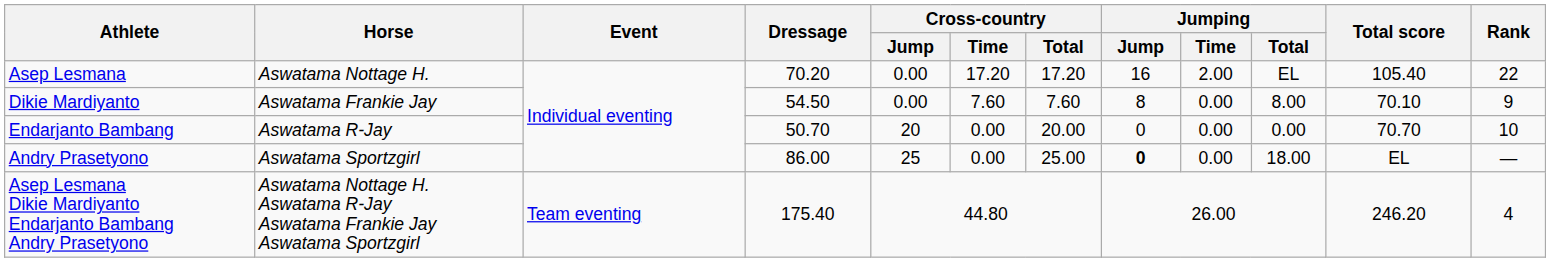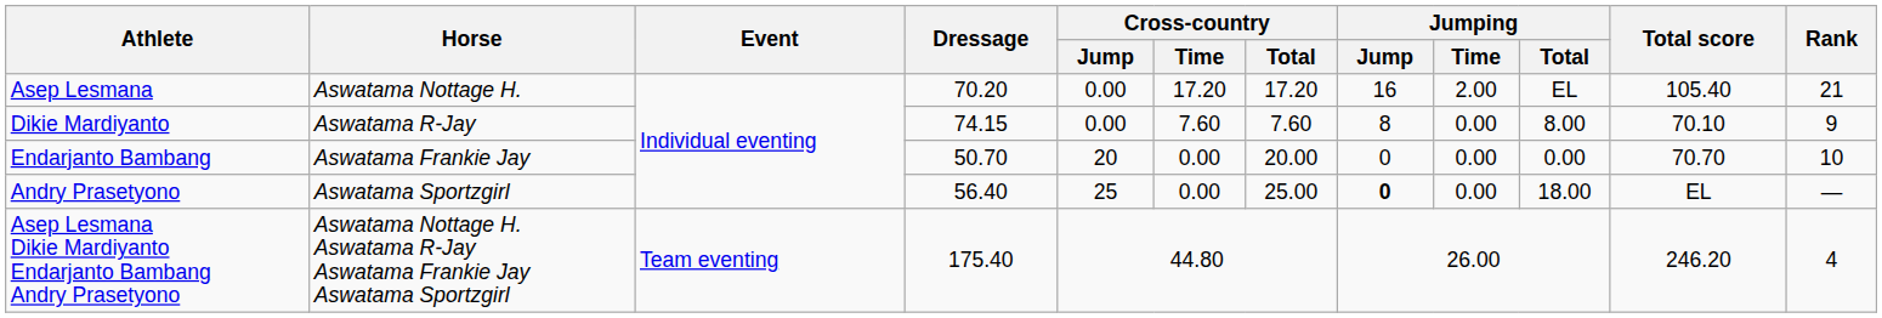Asep Lesmana | Rank: 22 -> 21
Dikie Mardiyanto | Horse: Aswatama Frankie Jay -> Aswatama R-Jay
Dikie Mardiyanto | Dressage: 54.50 -> 74.15
Endarjanto Bambang | Horse: Aswatama R-Jay -> Aswatama Frankie Jay
Andry Prasetyono | Dressage: 86.00 -> 56.40
